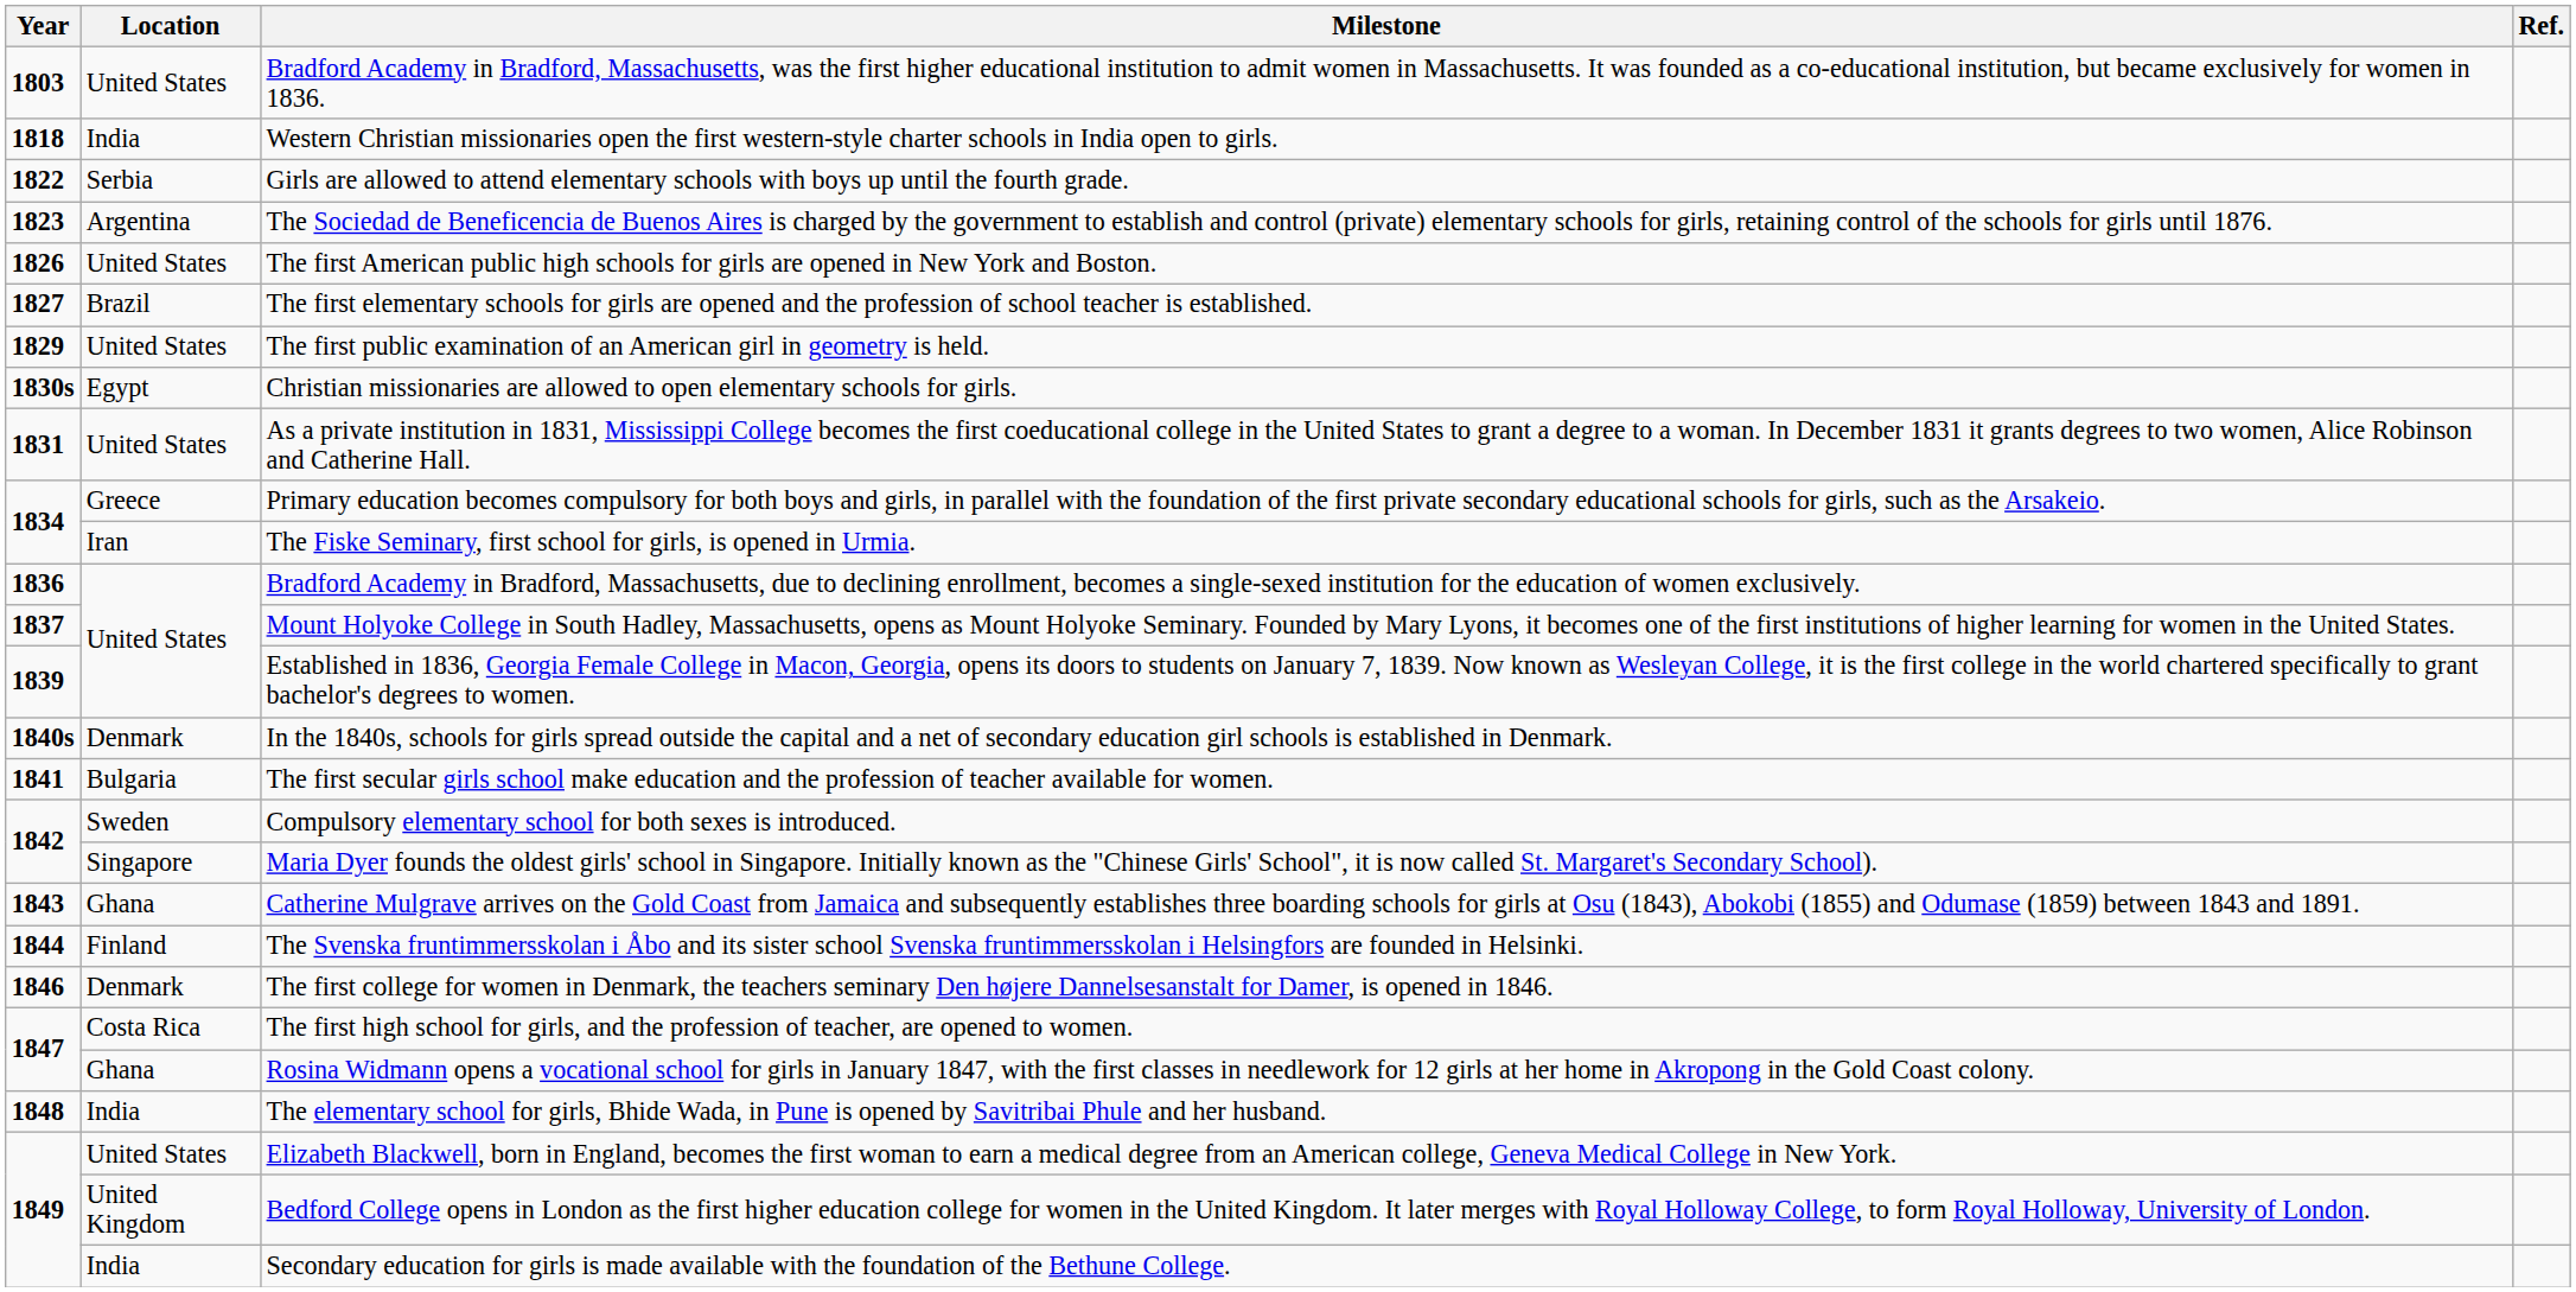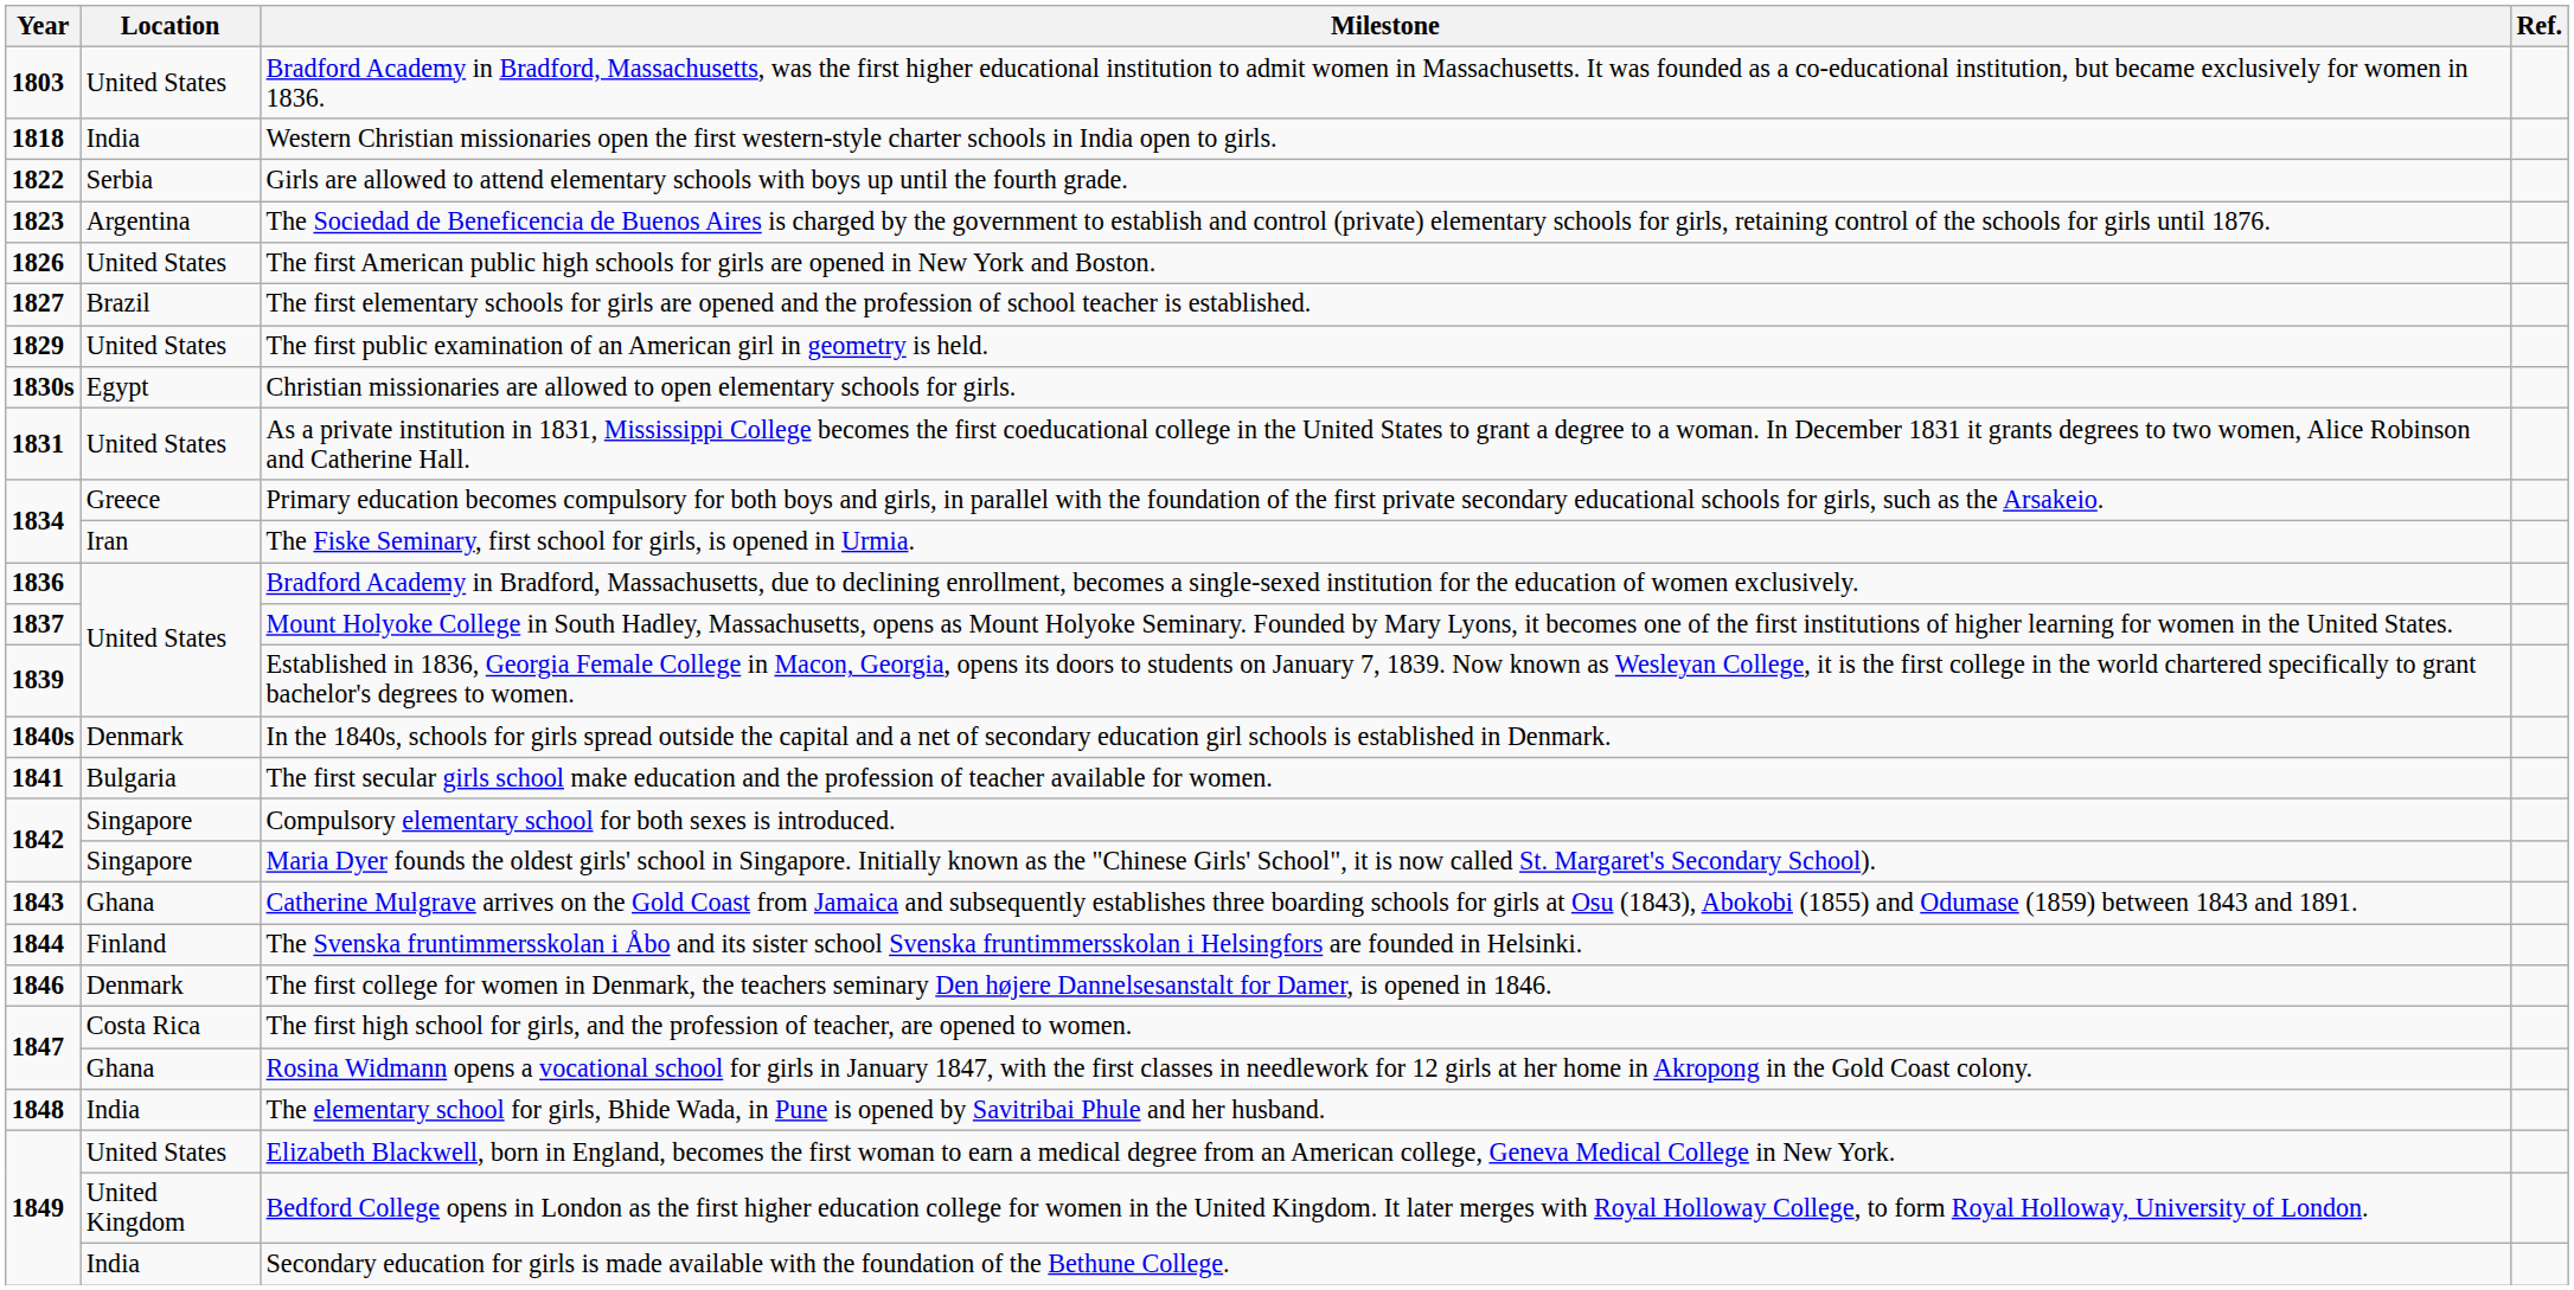Compulsory elementary school for both sexes is introduced. | Location: Sweden -> Singapore
